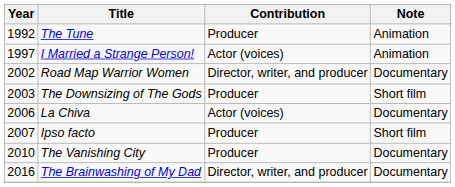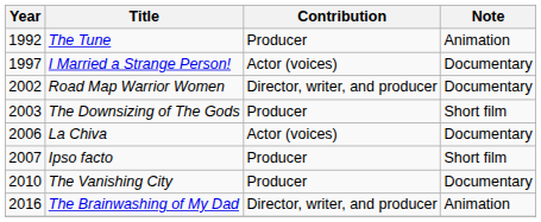I Married a Strange Person! | Note: Animation -> Documentary
The Brainwashing of My Dad | Note: Documentary -> Animation
